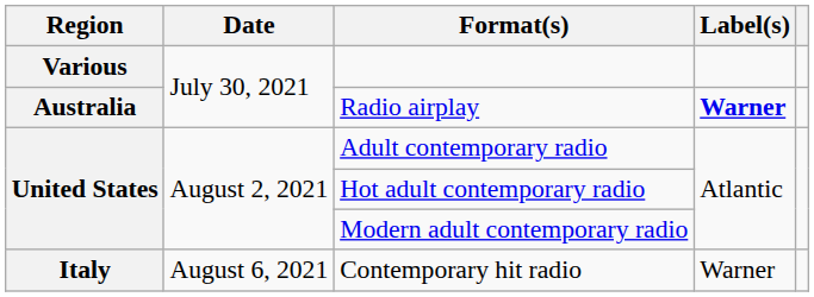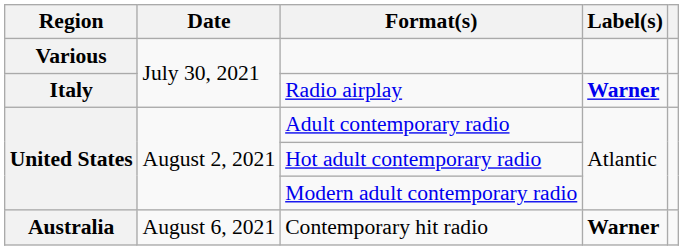Radio airplay | Region: Australia -> Italy
Contemporary hit radio | Region: Italy -> Australia
Contemporary hit radio | Label(s): normal -> bold
